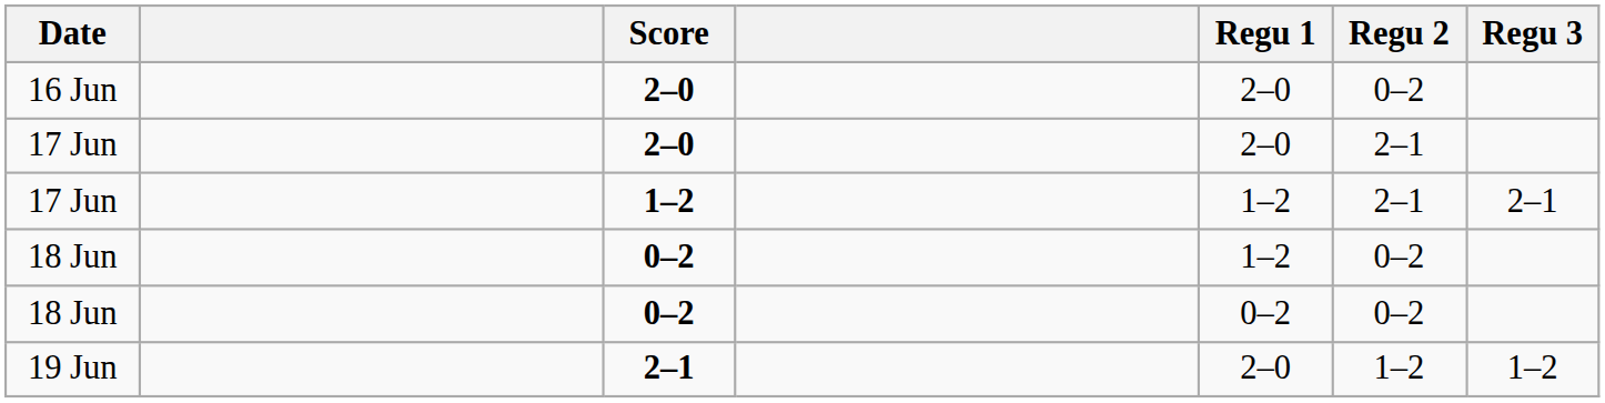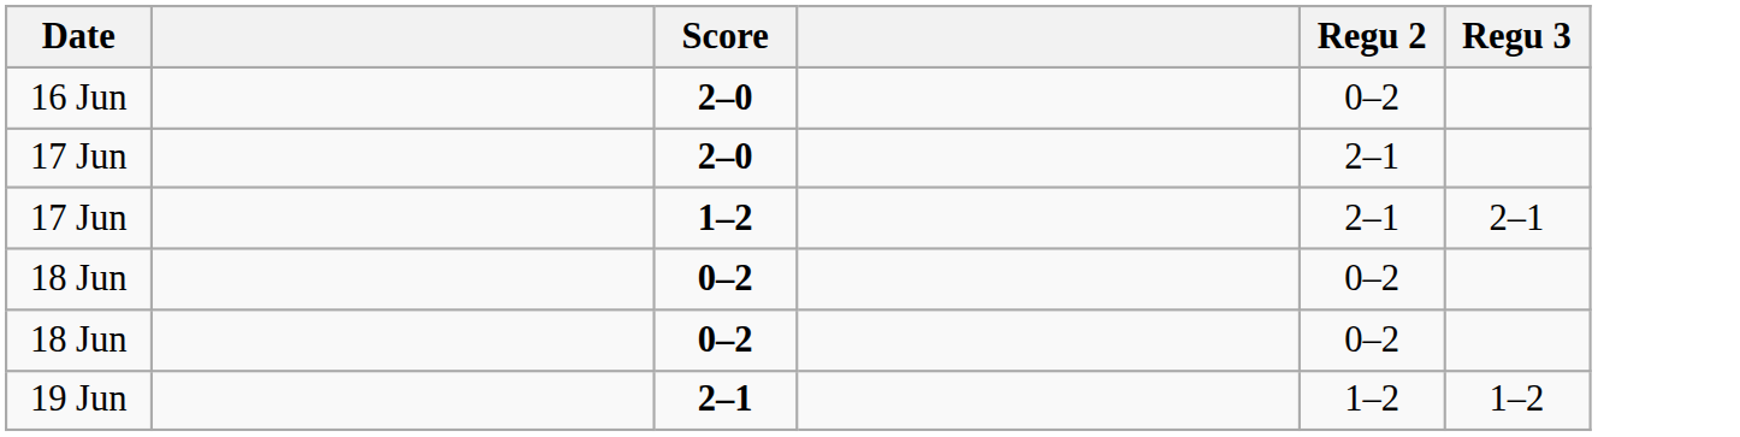- column: Regu 1 | 2–0 | 2–0 | 1–2 | 1–2 | 0–2 | 2–0
